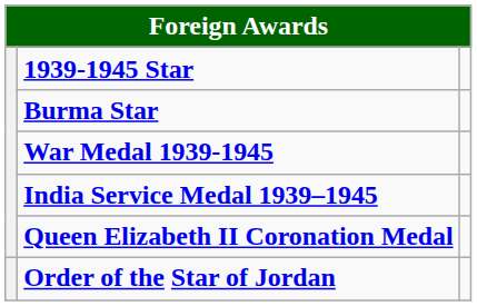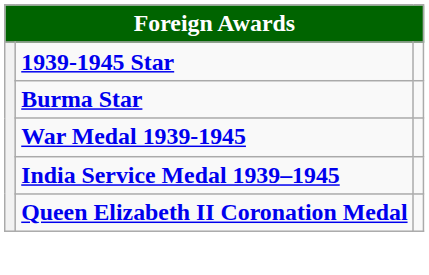- row: Order of the Star of Jordan
